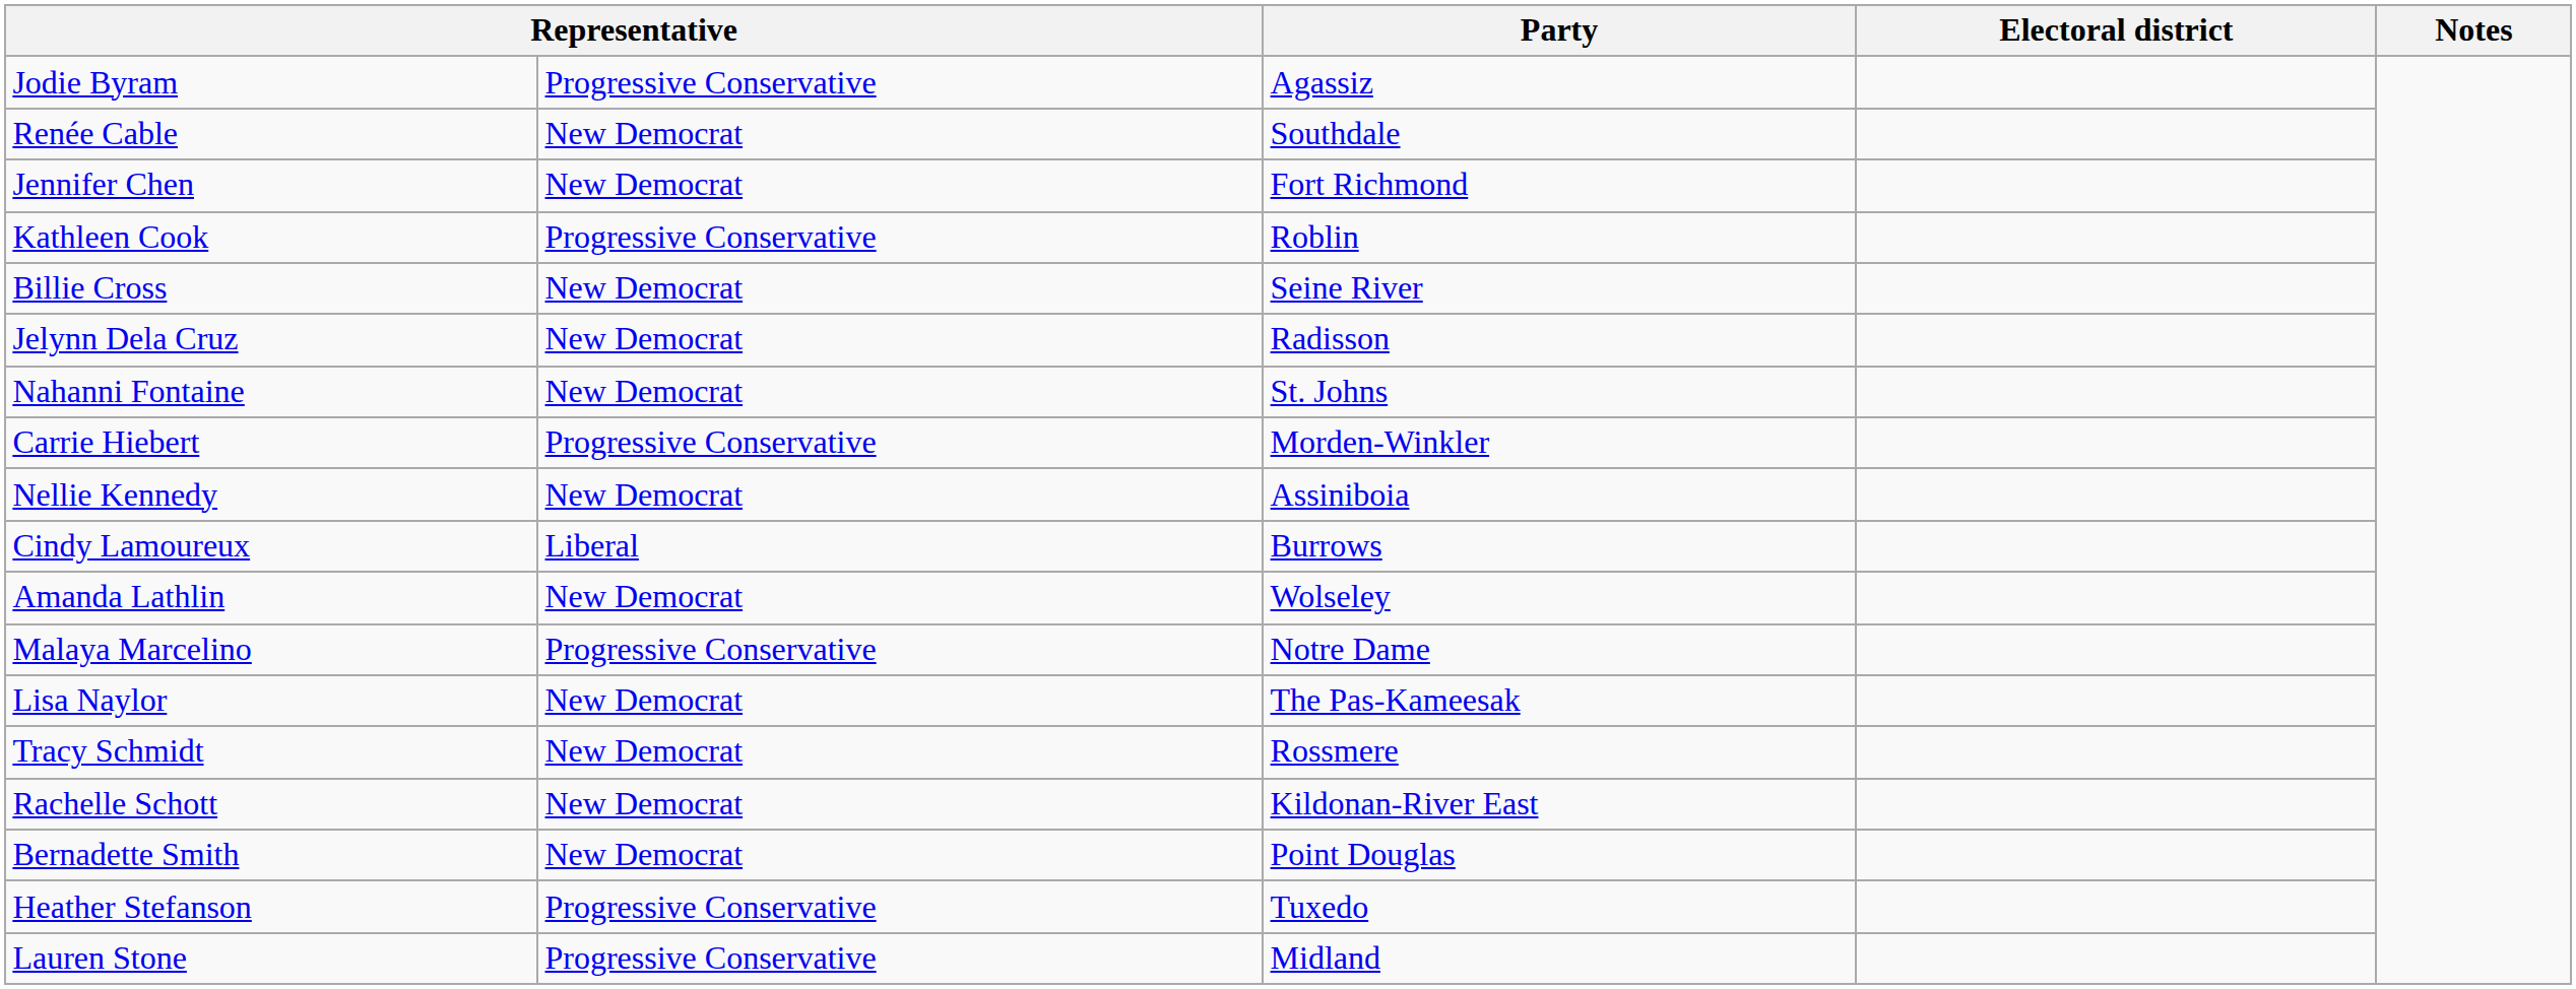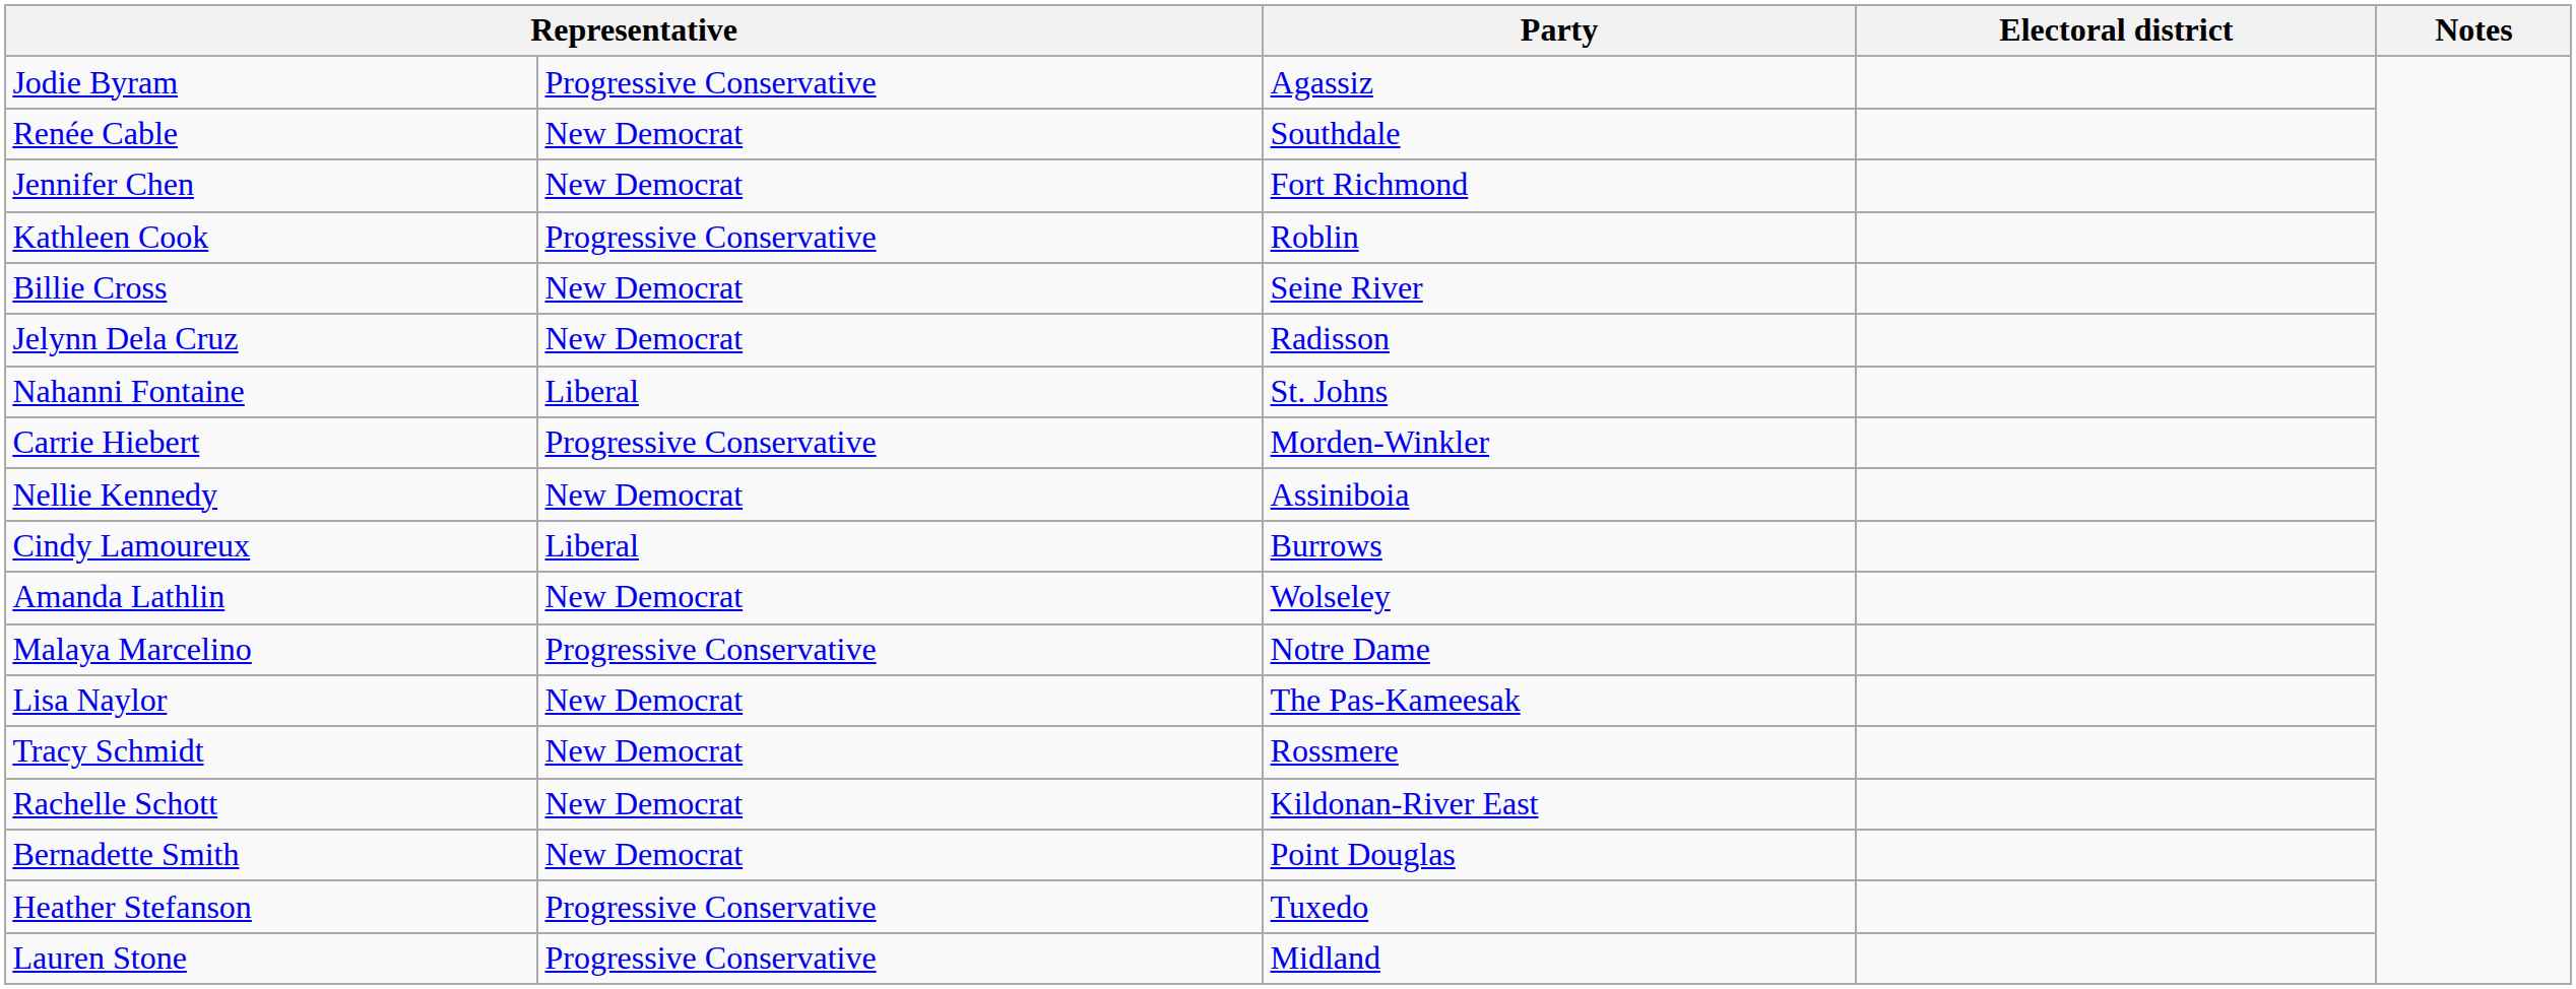Nahanni Fontaine | column 2: New Democrat -> Liberal
